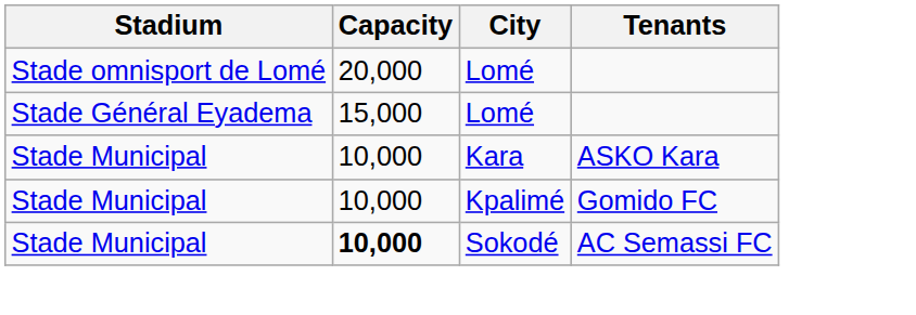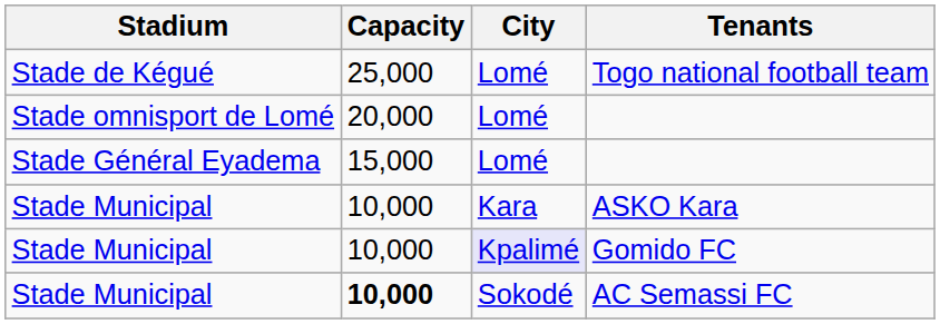+ row: Stade de Kégué | 25,000 | Lomé | Togo national football team
Gomido FC | City: no background -> lavender background
